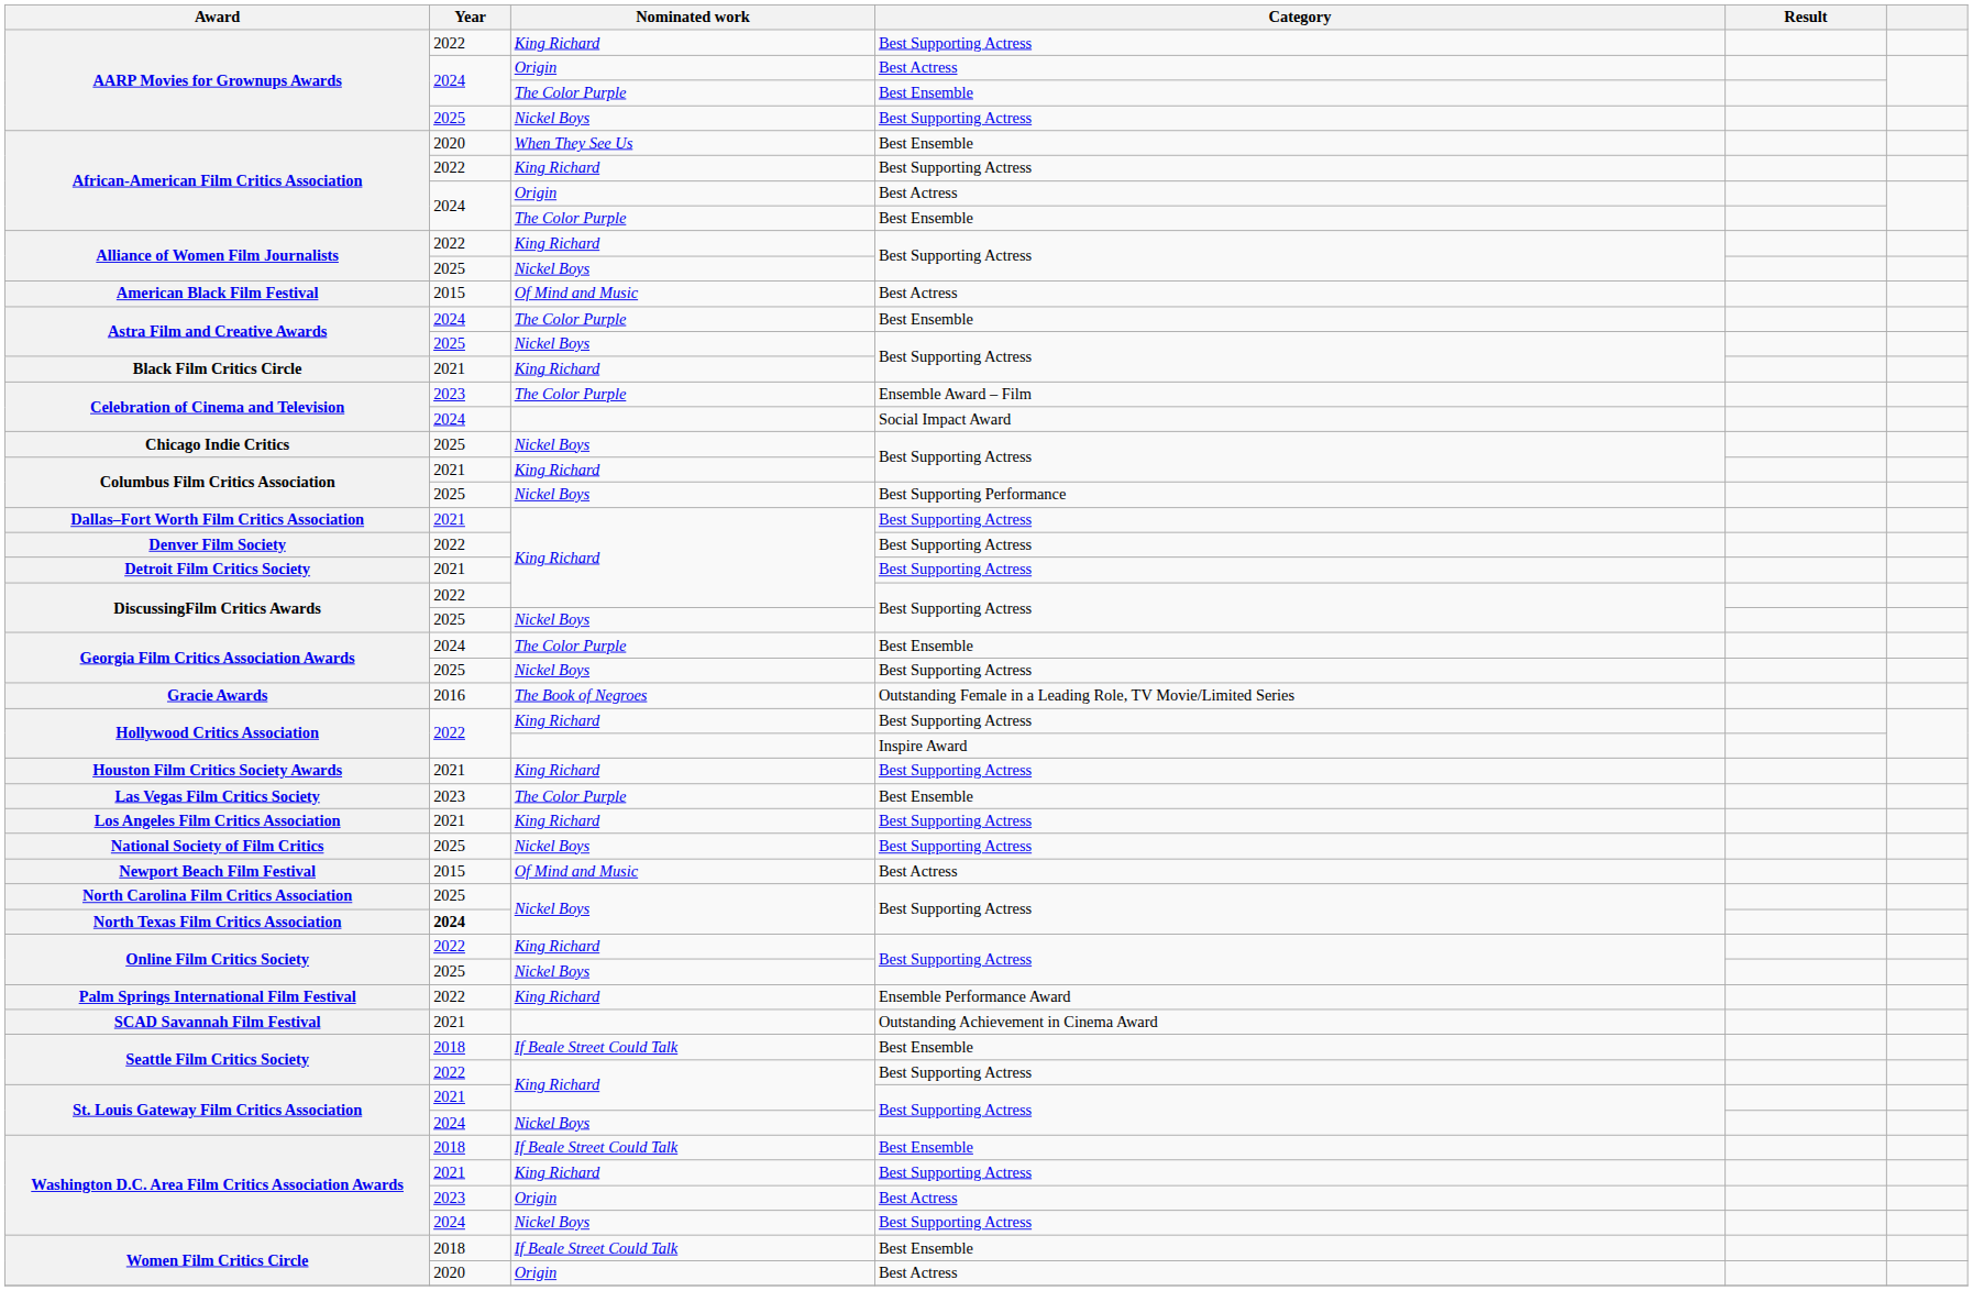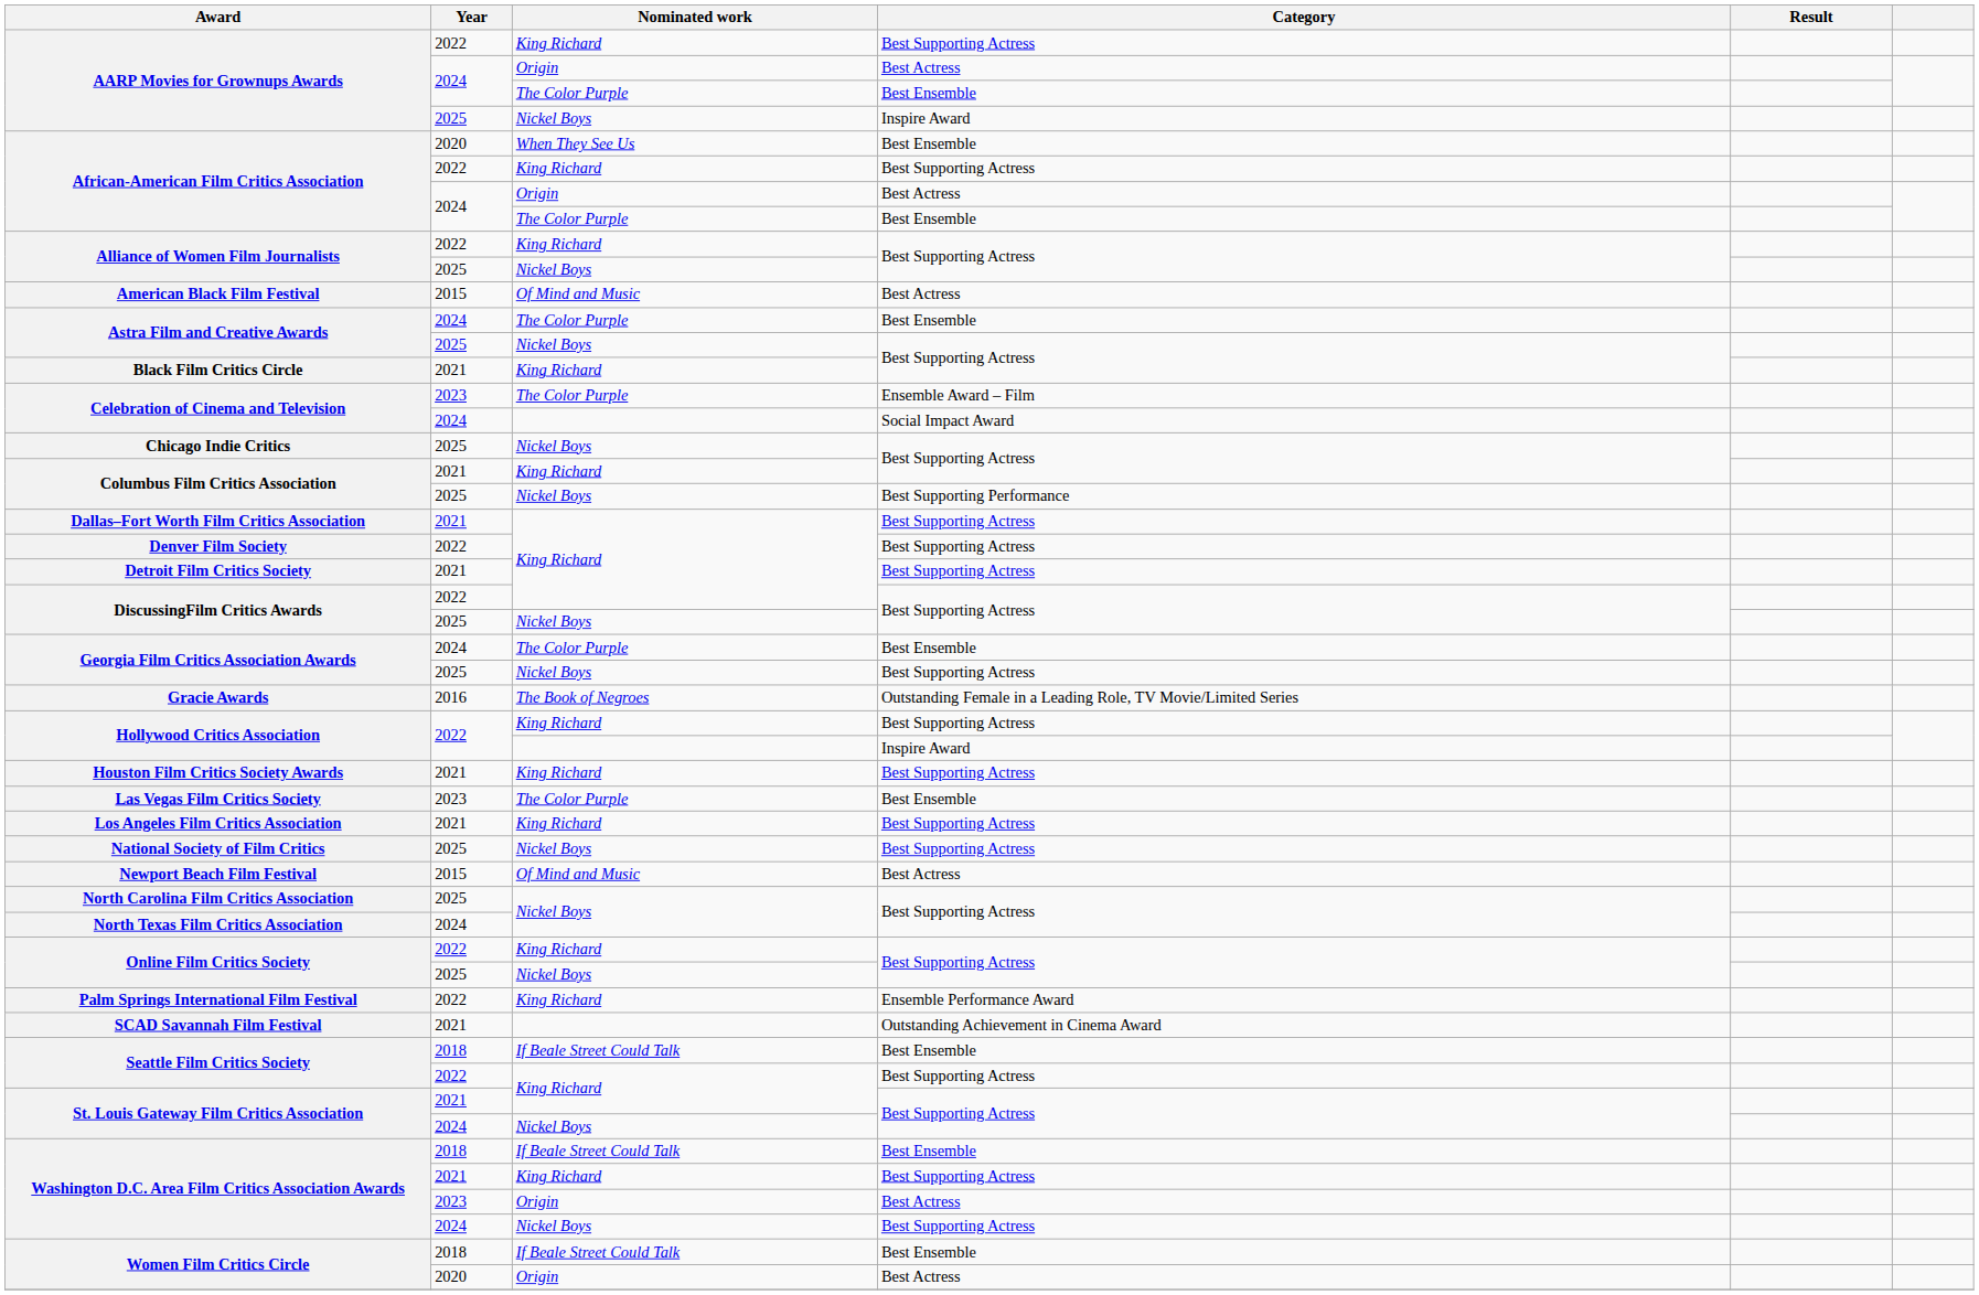AARP Movies for Grownups Awards / Nickel Boys | Category: Best Supporting Actress -> Inspire Award
North Texas Film Critics Association | Year: bold -> normal
